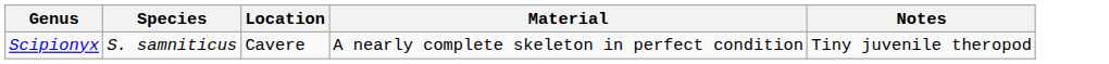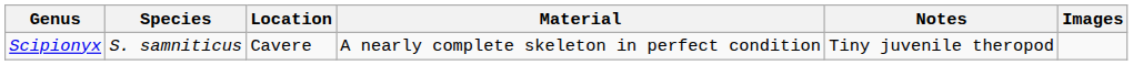+ column: Images
